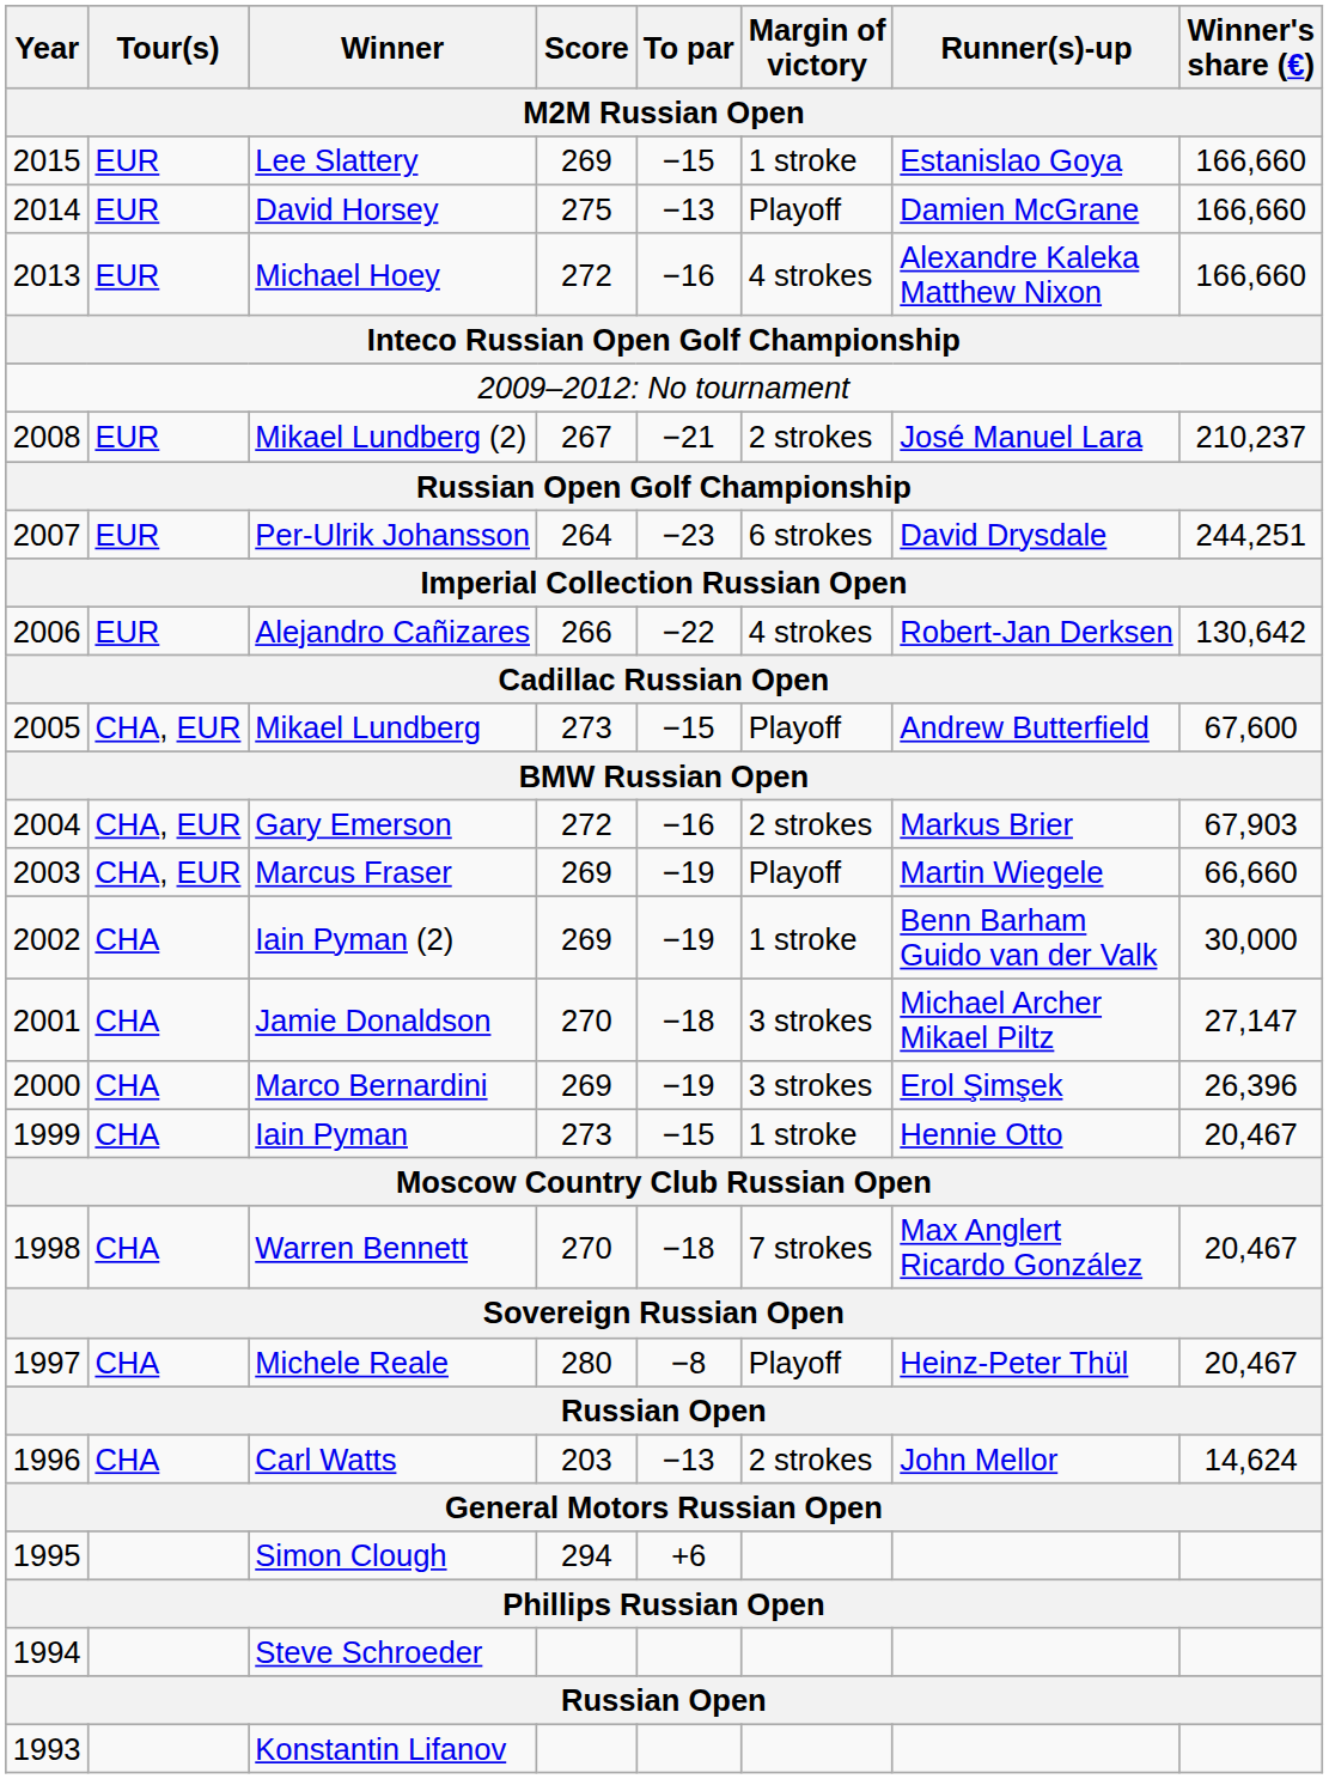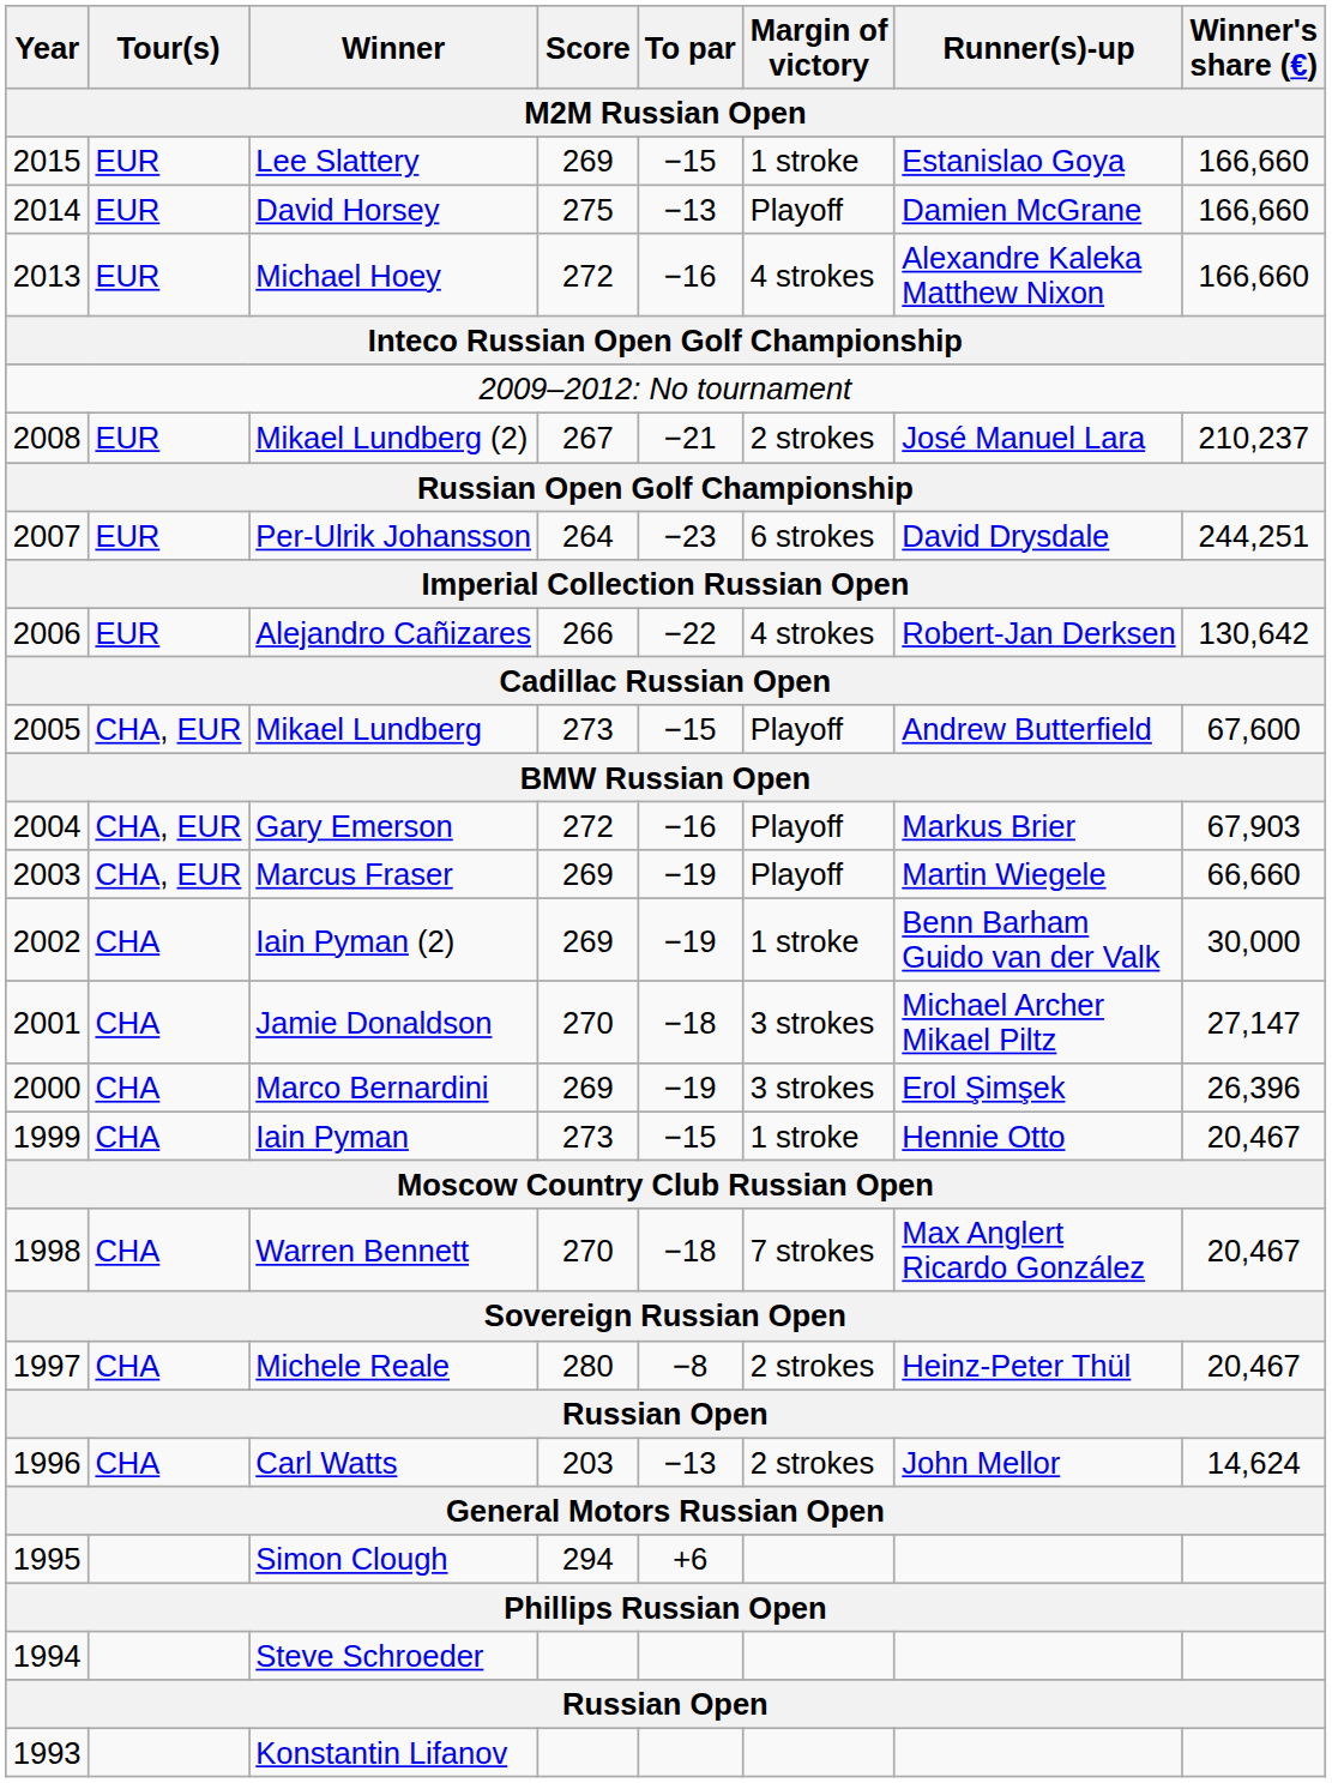Gary Emerson | Margin of victory: 2 strokes -> Playoff
Michele Reale | Margin of victory: Playoff -> 2 strokes
